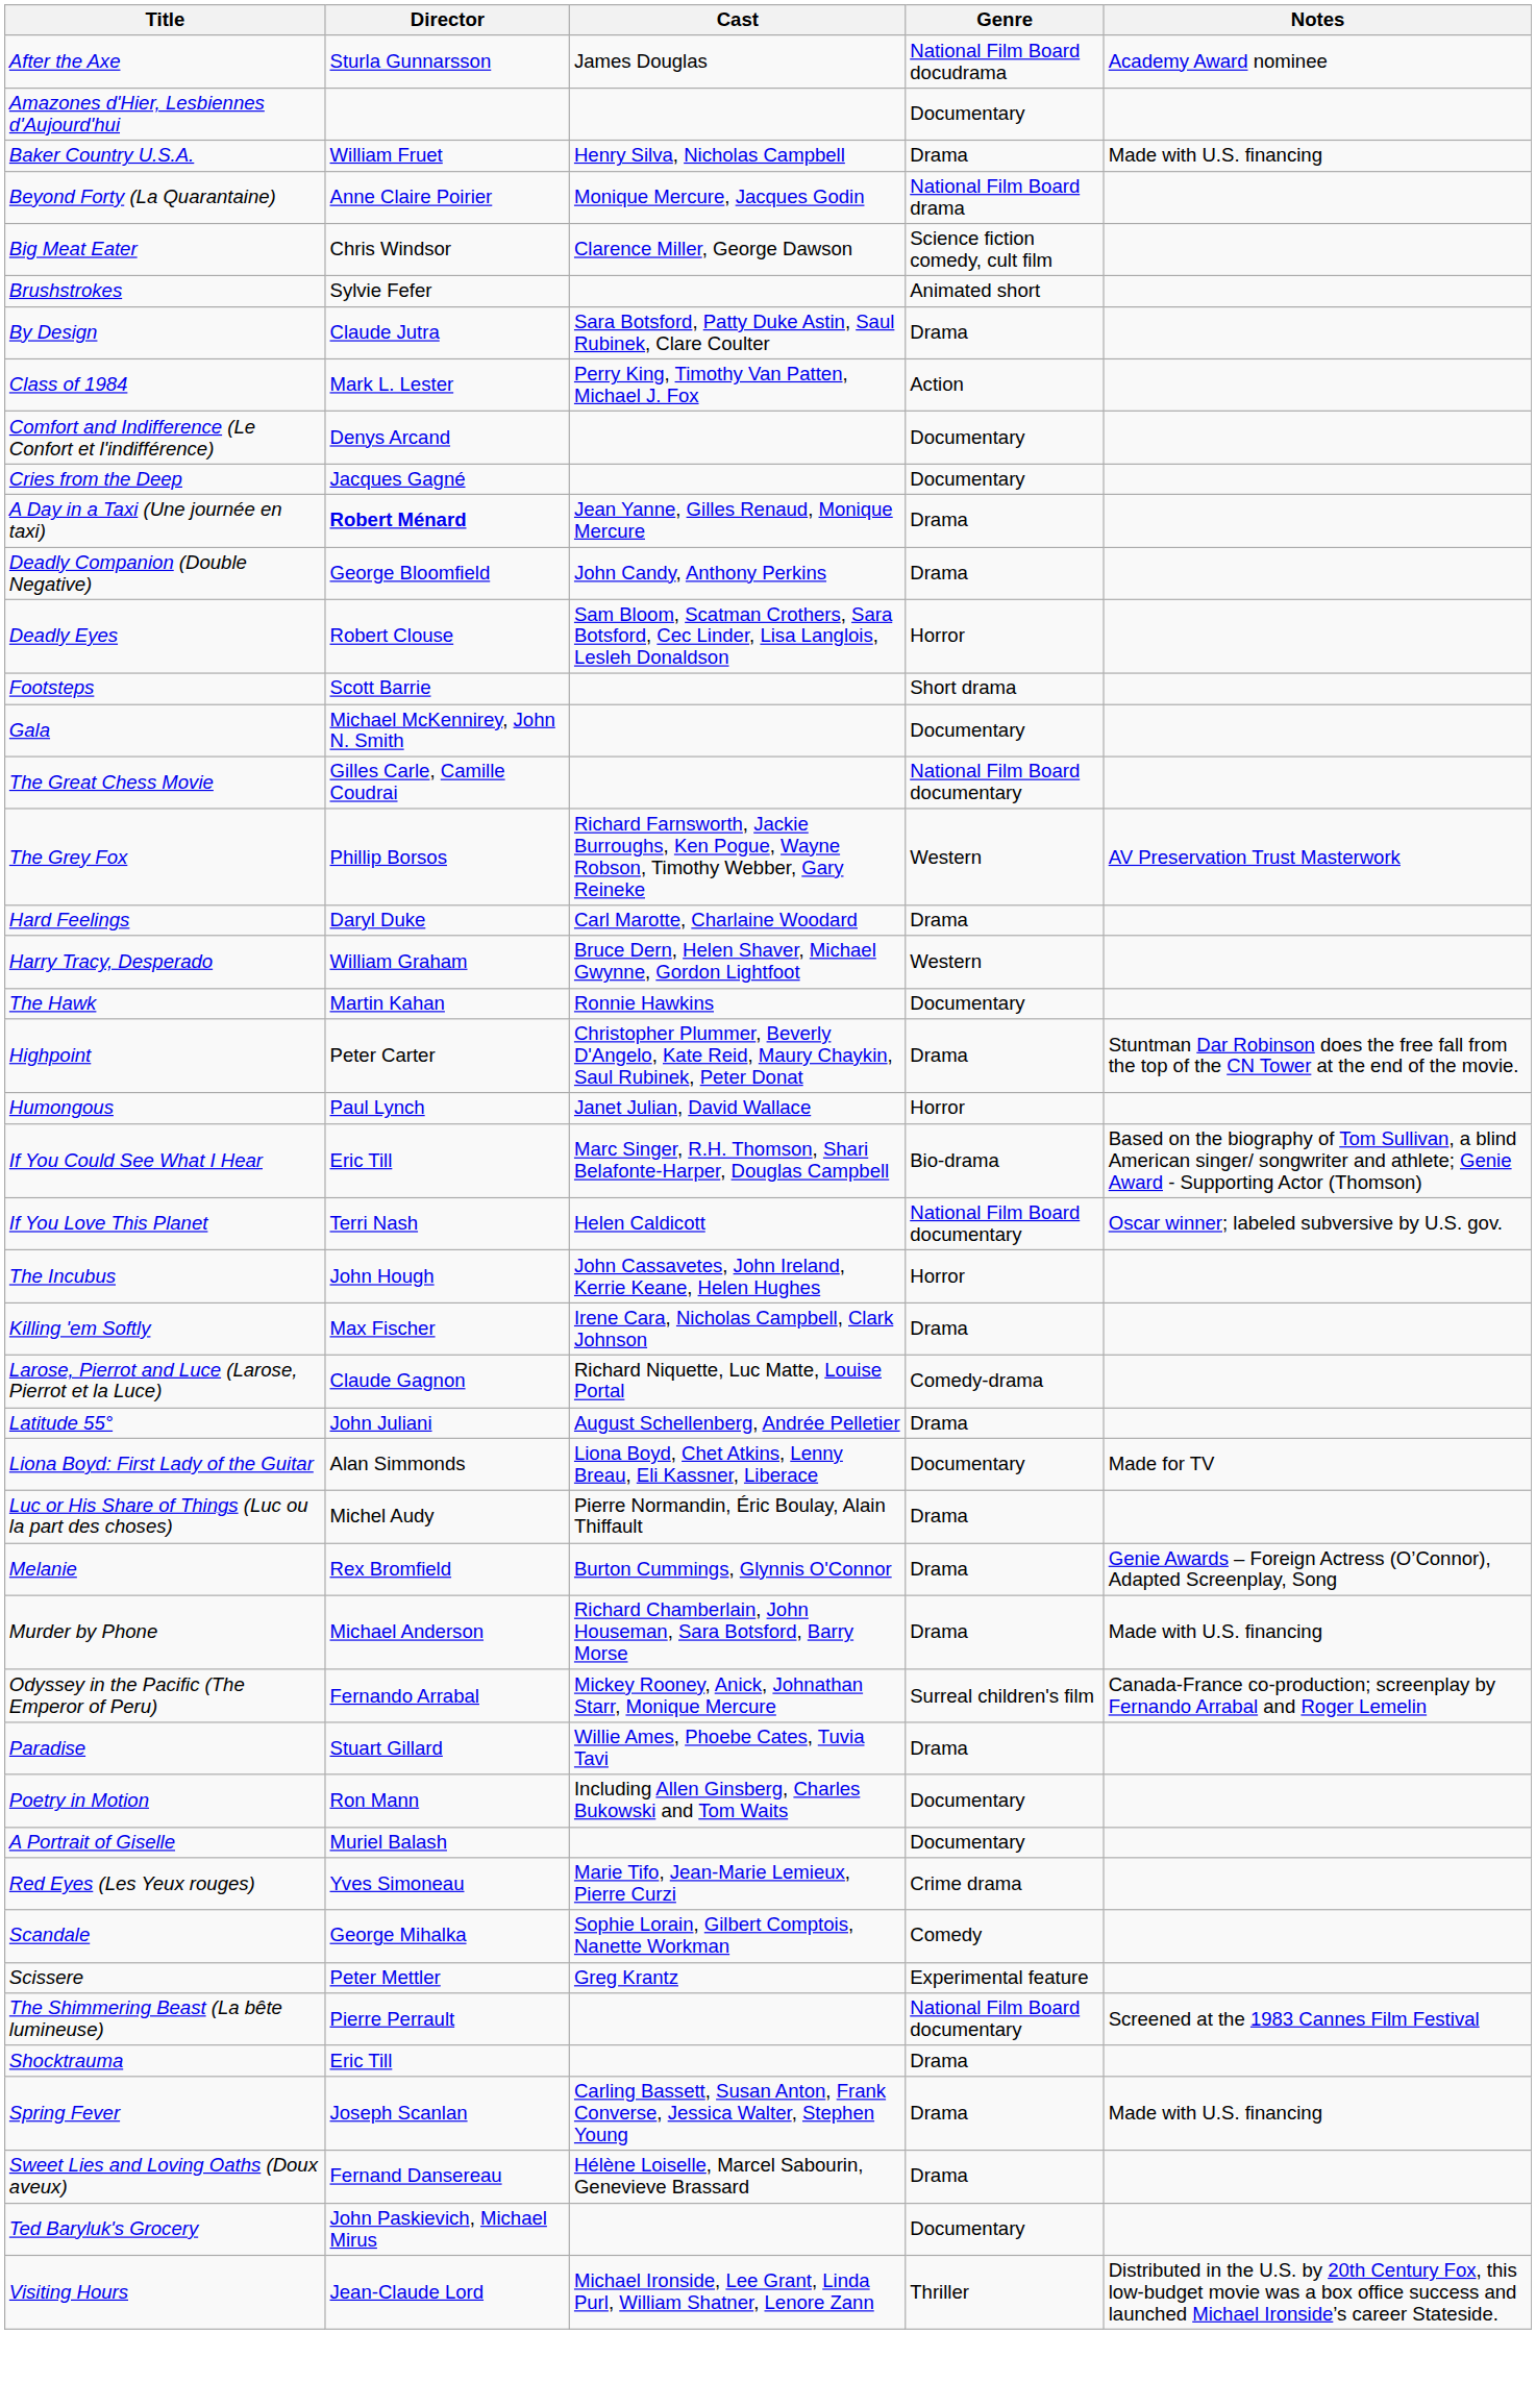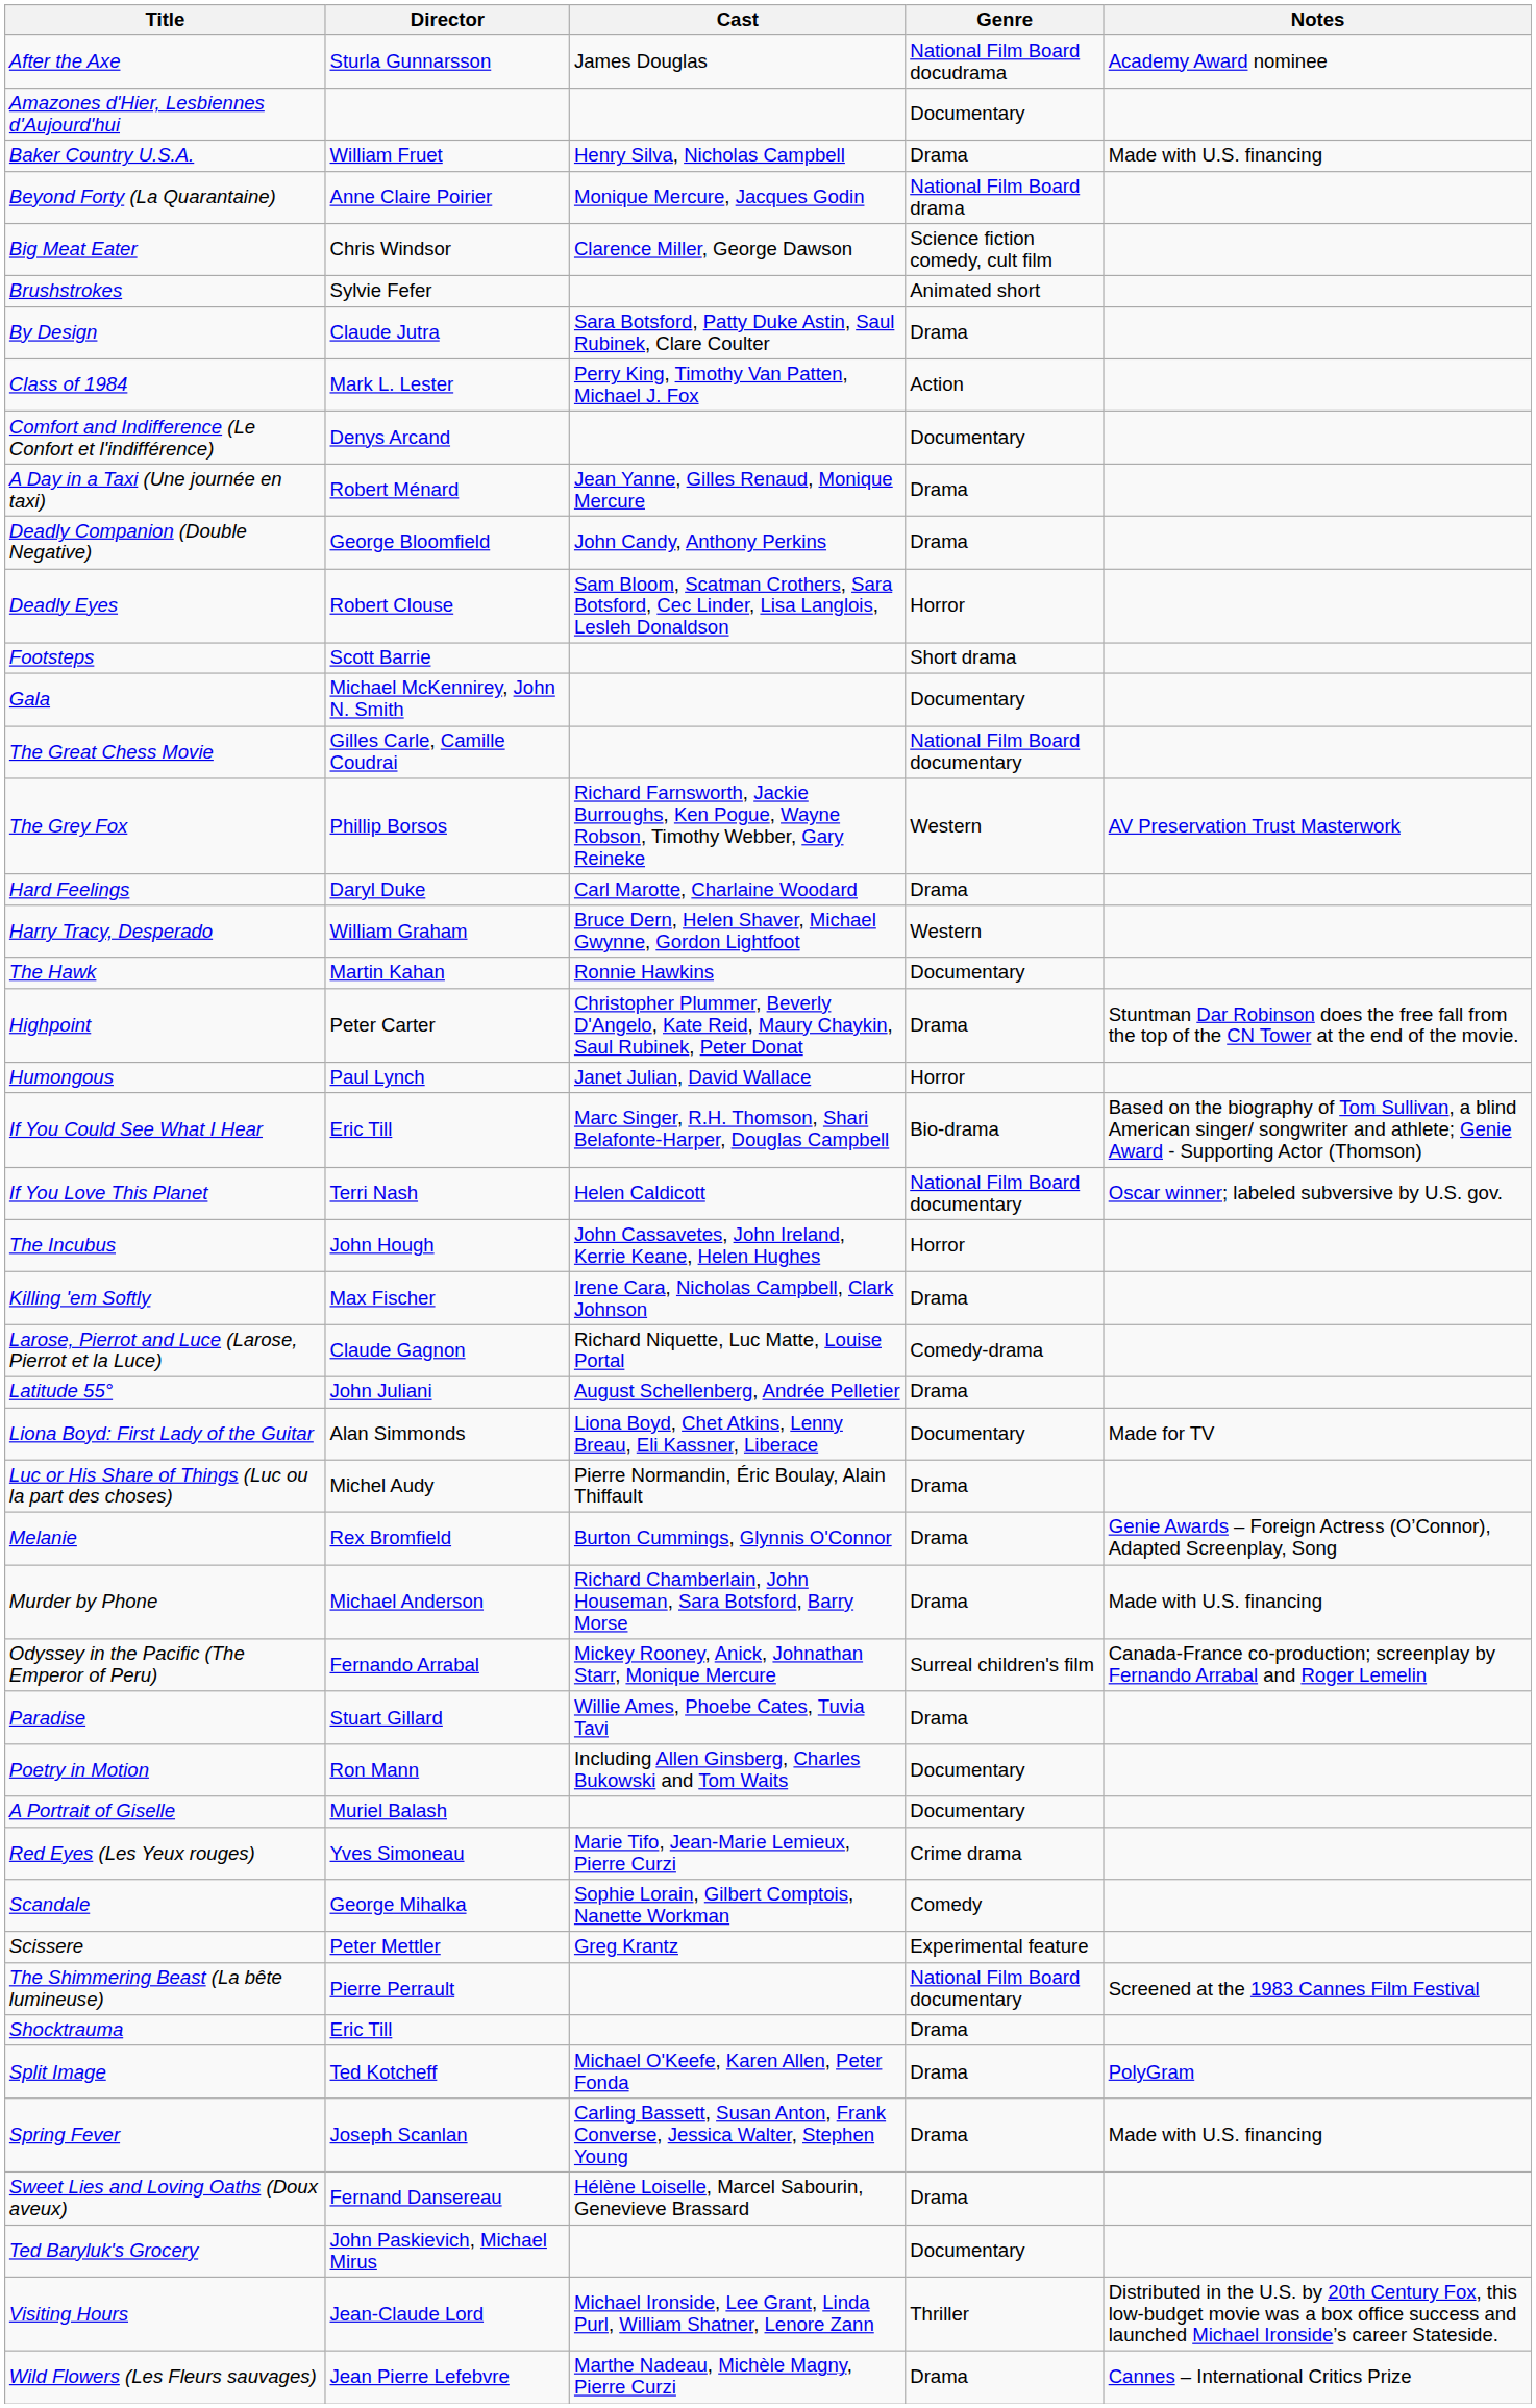- row: Cries from the Deep | Jacques Gagné | Documentary
A Day in a Taxi (Une journée en taxi) | Director: bold -> normal
+ row: Split Image | Ted Kotcheff | Michael O'Keefe, Karen Allen, Peter Fonda | Drama | PolyGram
+ row: Wild Flowers (Les Fleurs sauvages) | Jean Pierre Lefebvre | Marthe Nadeau, Michèle Magny, Pierre Curzi | Drama | Cannes – International Critics Prize
